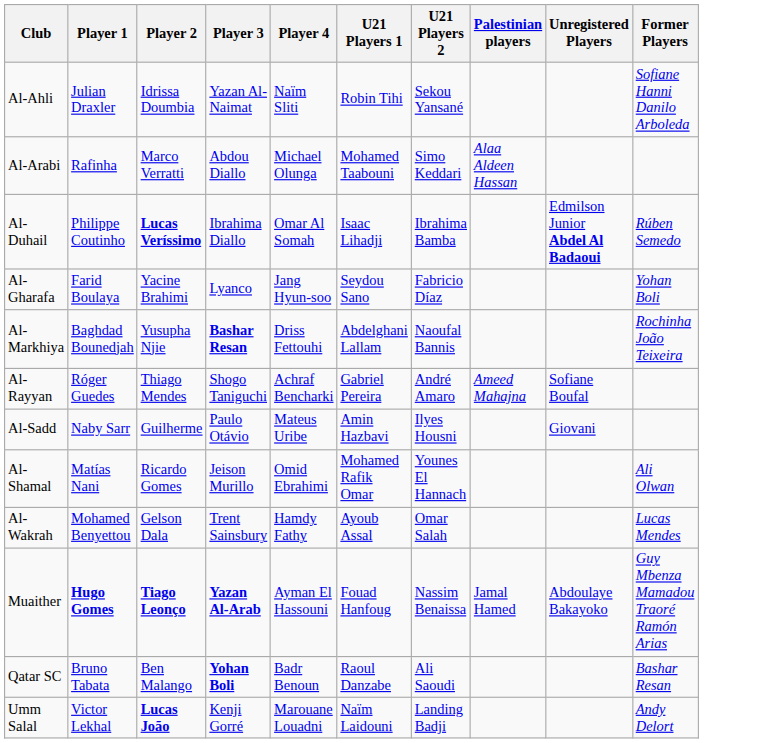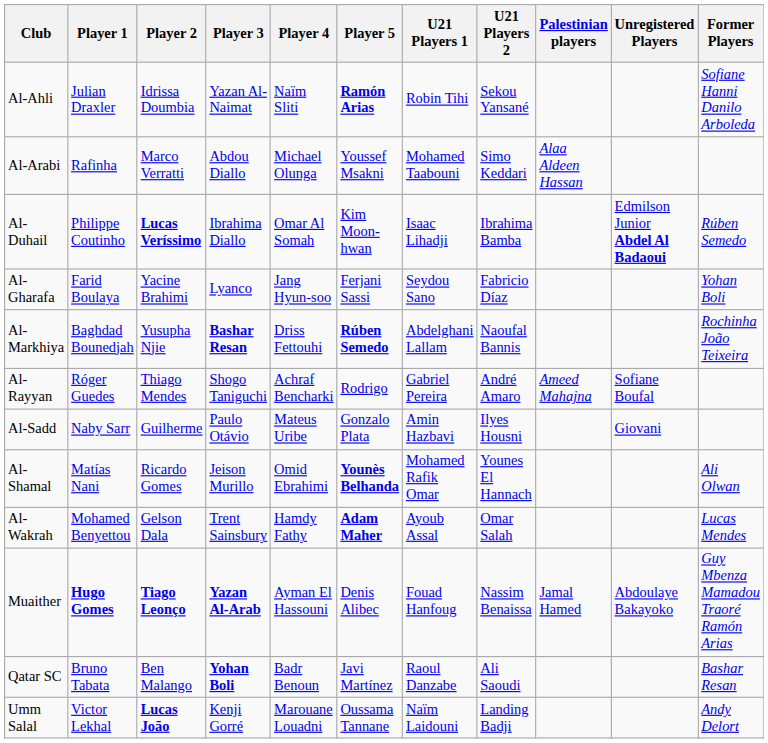+ column: Player 5 | Ramón Arias | Youssef Msakni | Kim Moon-hwan | Ferjani Sassi | Rúben Semedo | Rodrigo | Gonzalo Plata | Younès Belhanda | Adam Maher | Denis Alibec | Javi Martínez | Oussama Tannane
